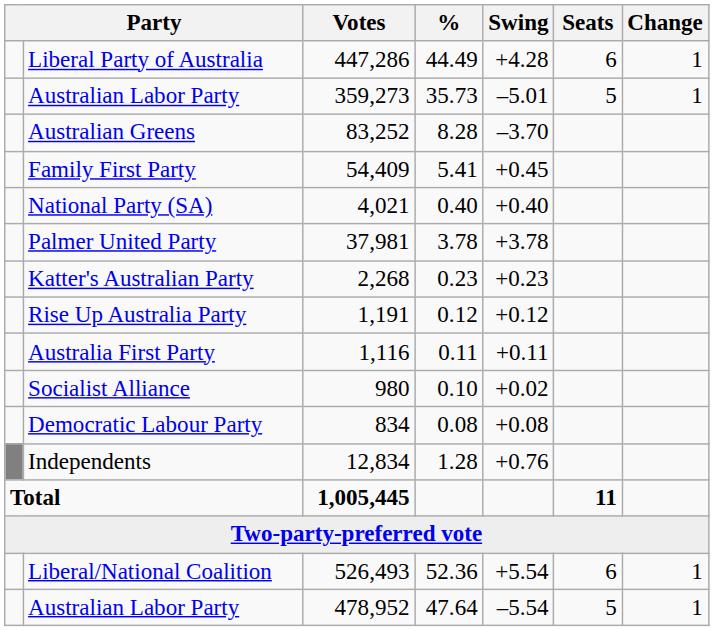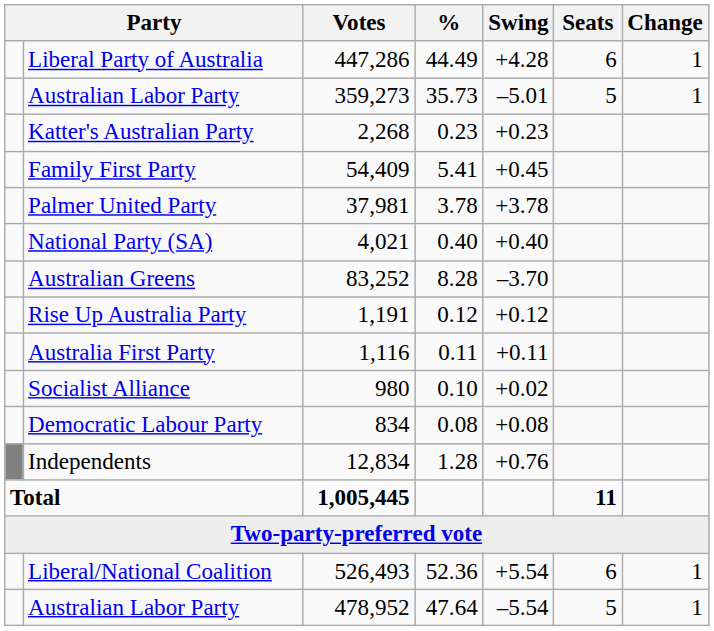rows swapped: Australian Greens <-> Katter's Australian Party
rows swapped: Palmer United Party <-> National Party (SA)
